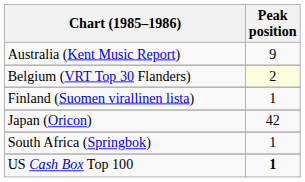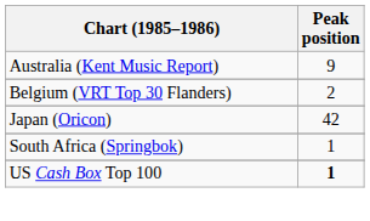Belgium (VRT Top 30 Flanders) | Peak position: lightyellow background -> no background
- row: Finland (Suomen virallinen lista) | 1
